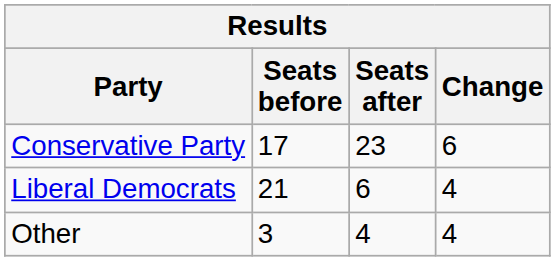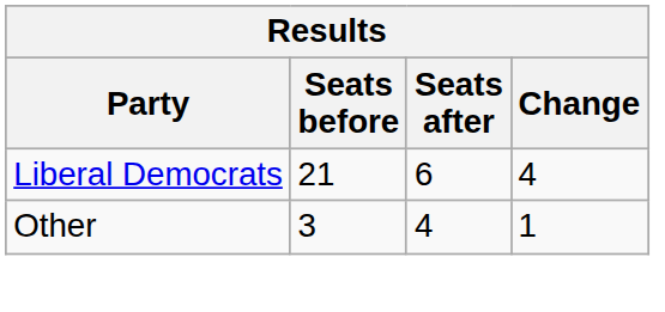- row: Conservative Party | 17 | 23 | 6
Other | Change: 4 -> 1
